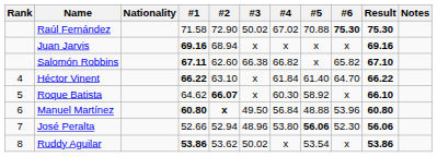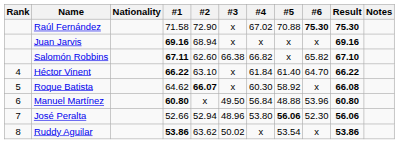Raúl Fernández | #3: 50.02 -> x
Roque Batista | Result: 66.10 -> 66.08
Manuel Martínez | #2: bold -> normal
Ruddy Aguilar | #2: 53.62 -> 63.62
